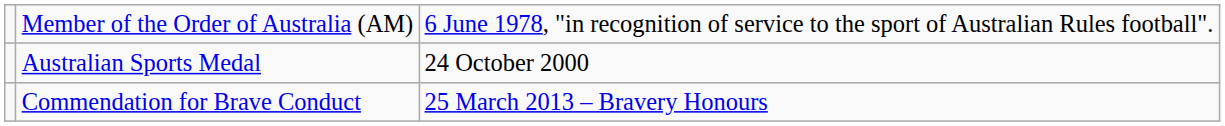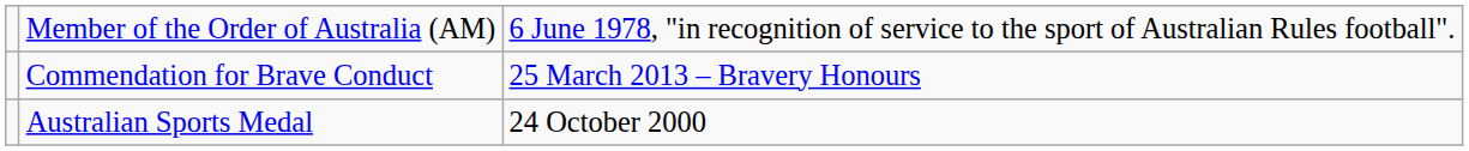rows swapped: Commendation for Brave Conduct <-> Australian Sports Medal
